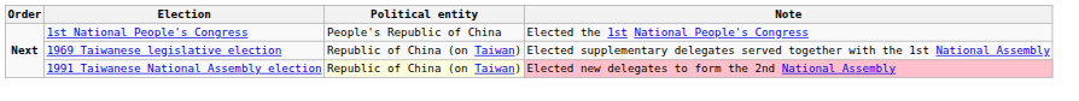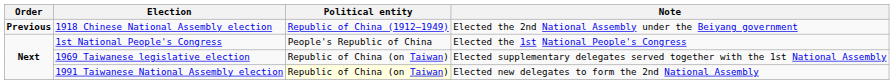+ row: Previous | 1918 Chinese National Assembly election | Republic of China (1912–1949) | Elected the 2nd National Assembly under the Beiyang government
1991 Taiwanese National Assembly election | Note: pink background -> no background
